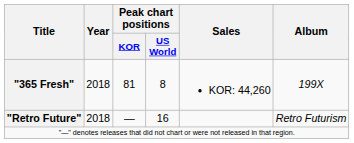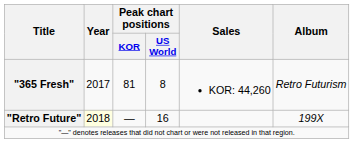"365 Fresh" | Year: 2018 -> 2017
"365 Fresh" | Album: 199X -> Retro Futurism
"Retro Future" | Year: no background -> lightyellow background
"Retro Future" | Album: Retro Futurism -> 199X
